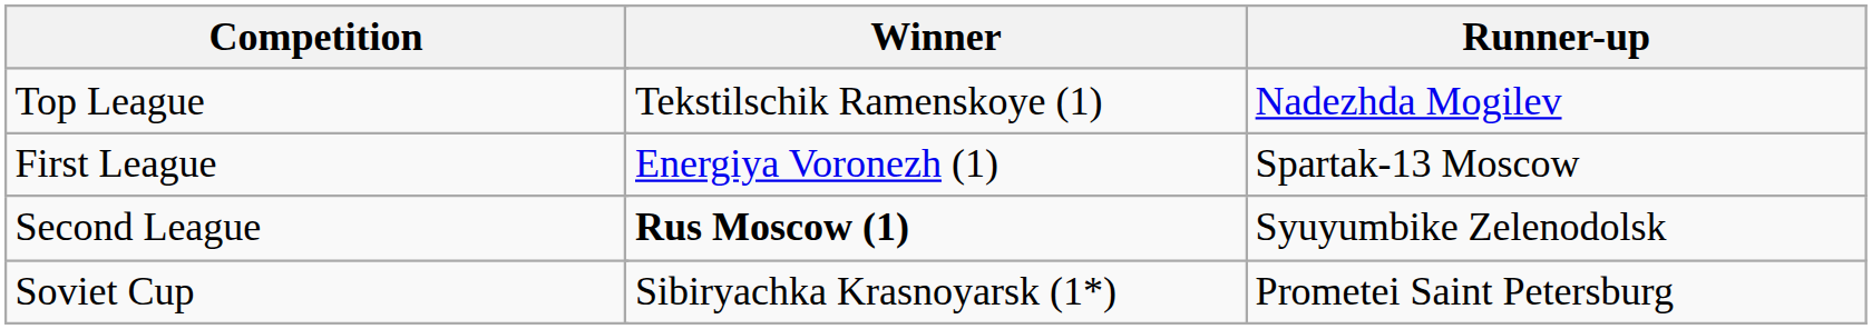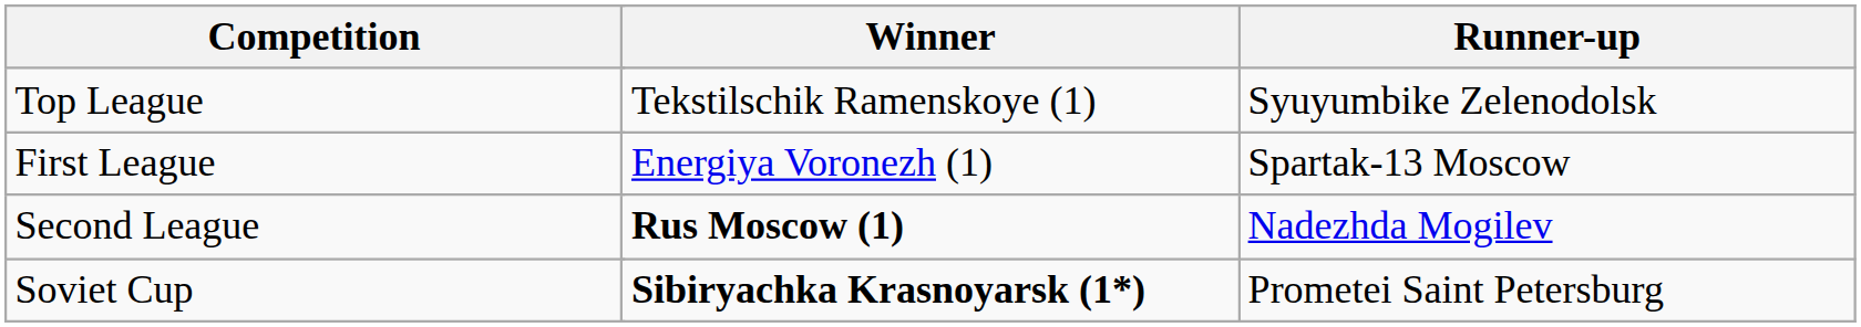Top League | Runner-up: Nadezhda Mogilev -> Syuyumbike Zelenodolsk
Second League | Runner-up: Syuyumbike Zelenodolsk -> Nadezhda Mogilev
Soviet Cup | Winner: normal -> bold
